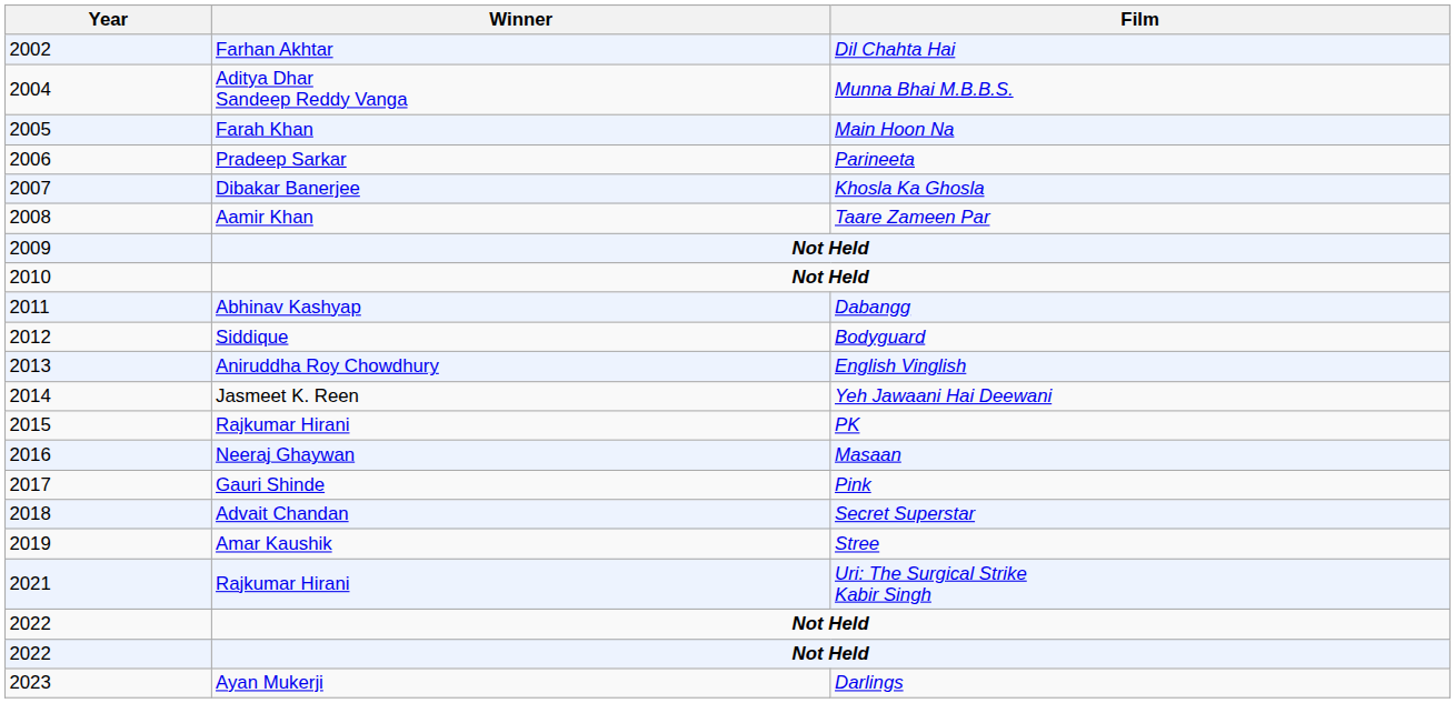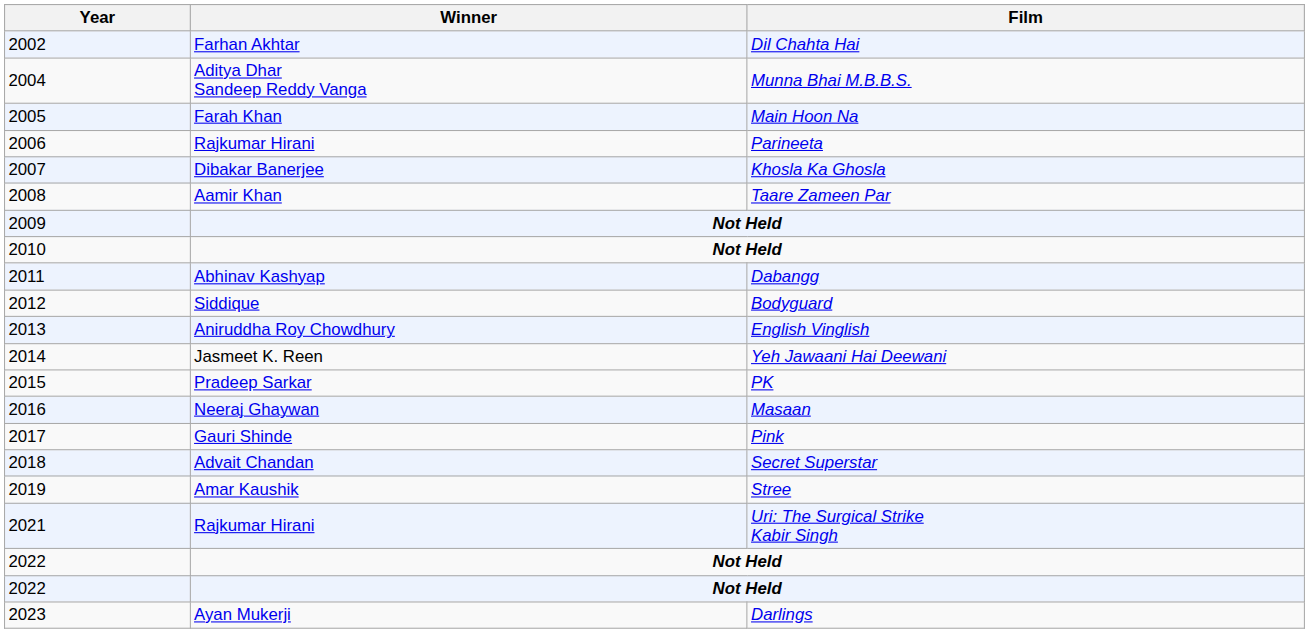2006 | Winner: Pradeep Sarkar -> Rajkumar Hirani
2015 | Winner: Rajkumar Hirani -> Pradeep Sarkar
